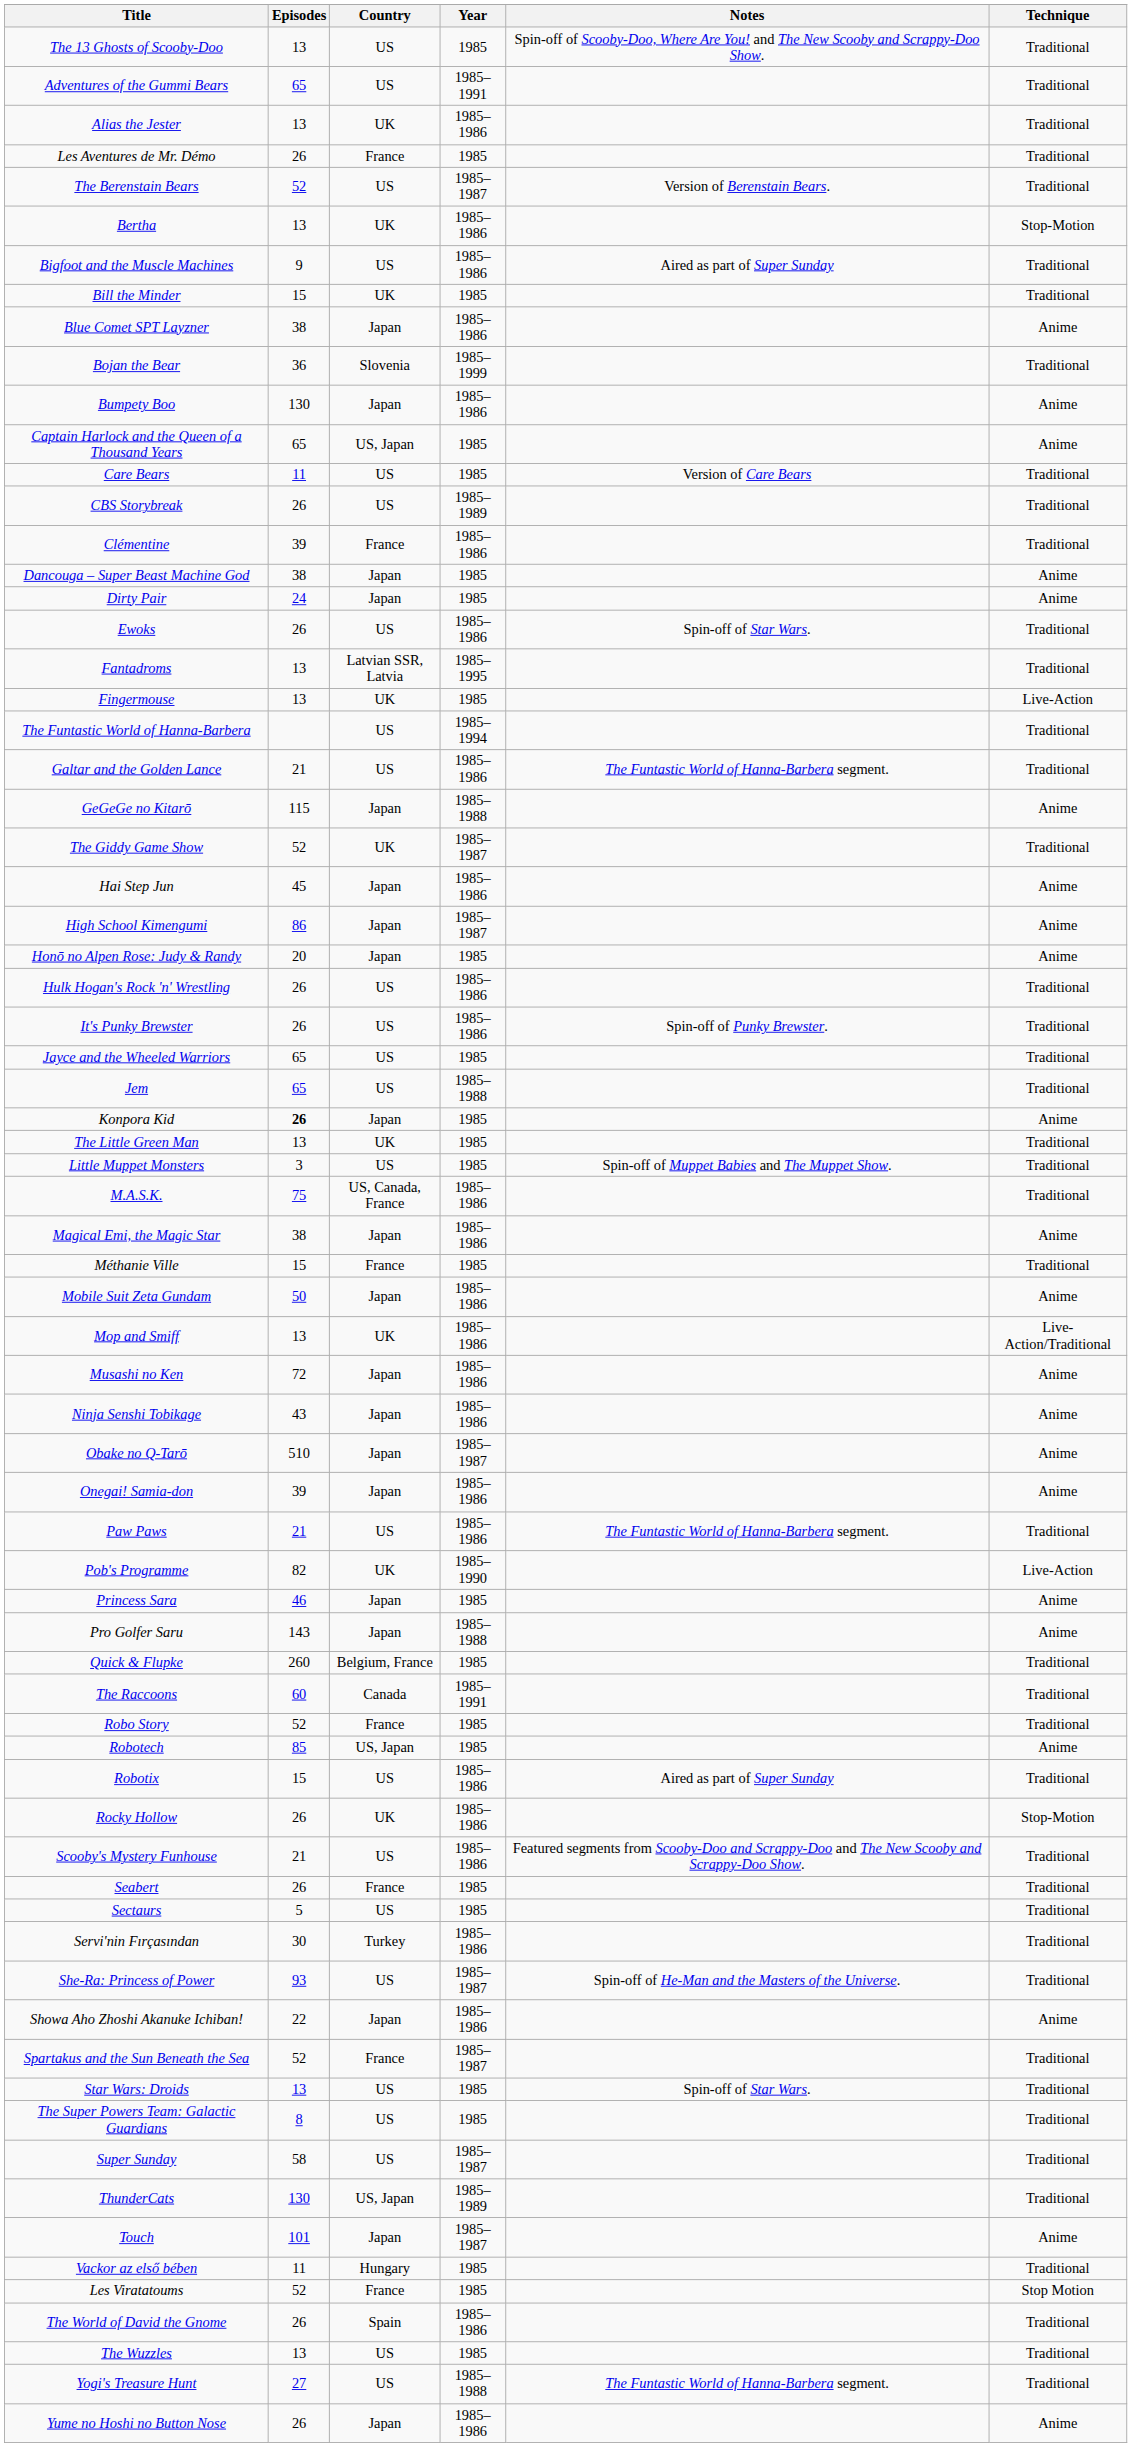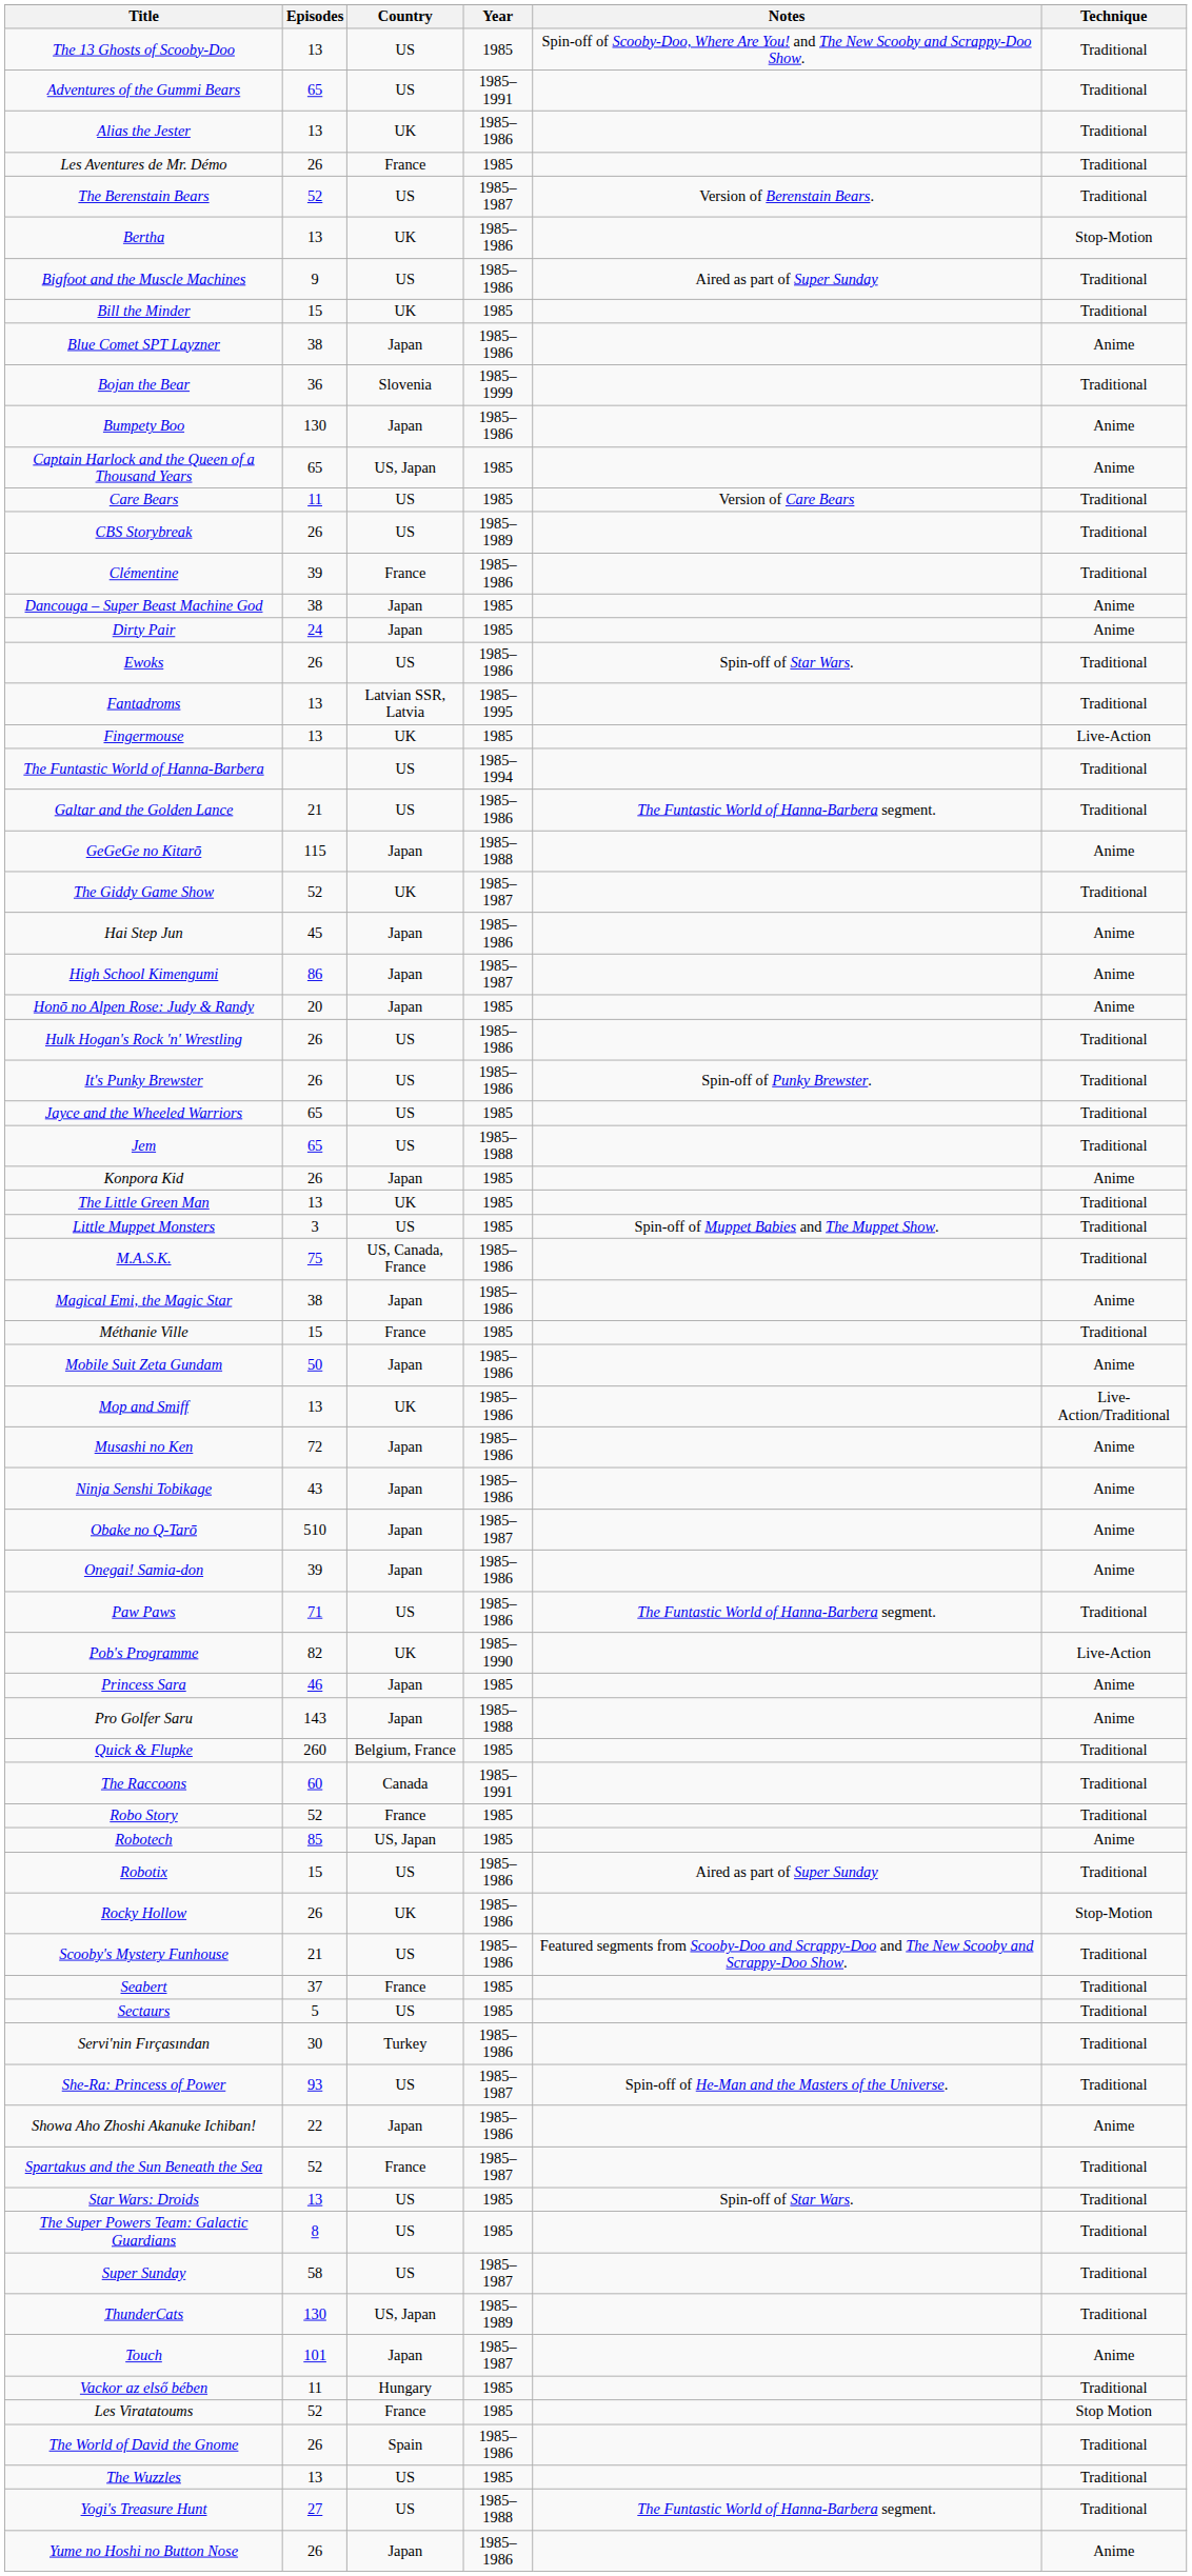Konpora Kid | Episodes: bold -> normal
Paw Paws | Episodes: 21 -> 71
Seabert | Episodes: 26 -> 37
